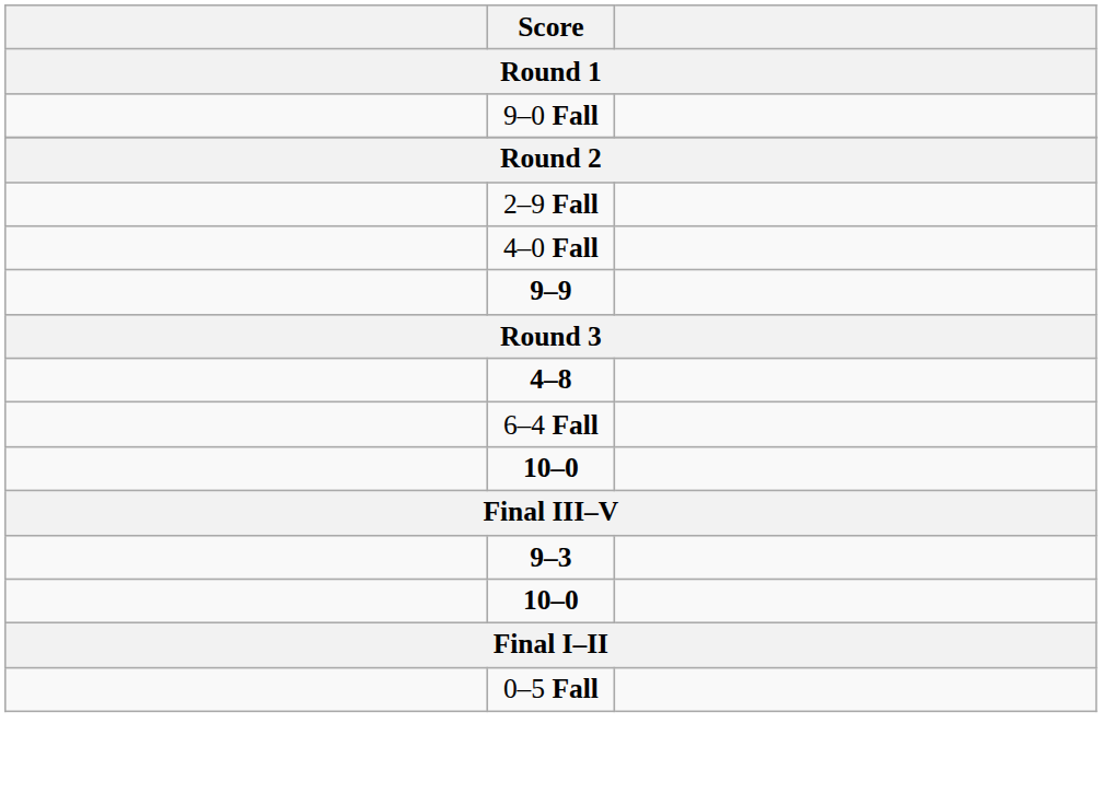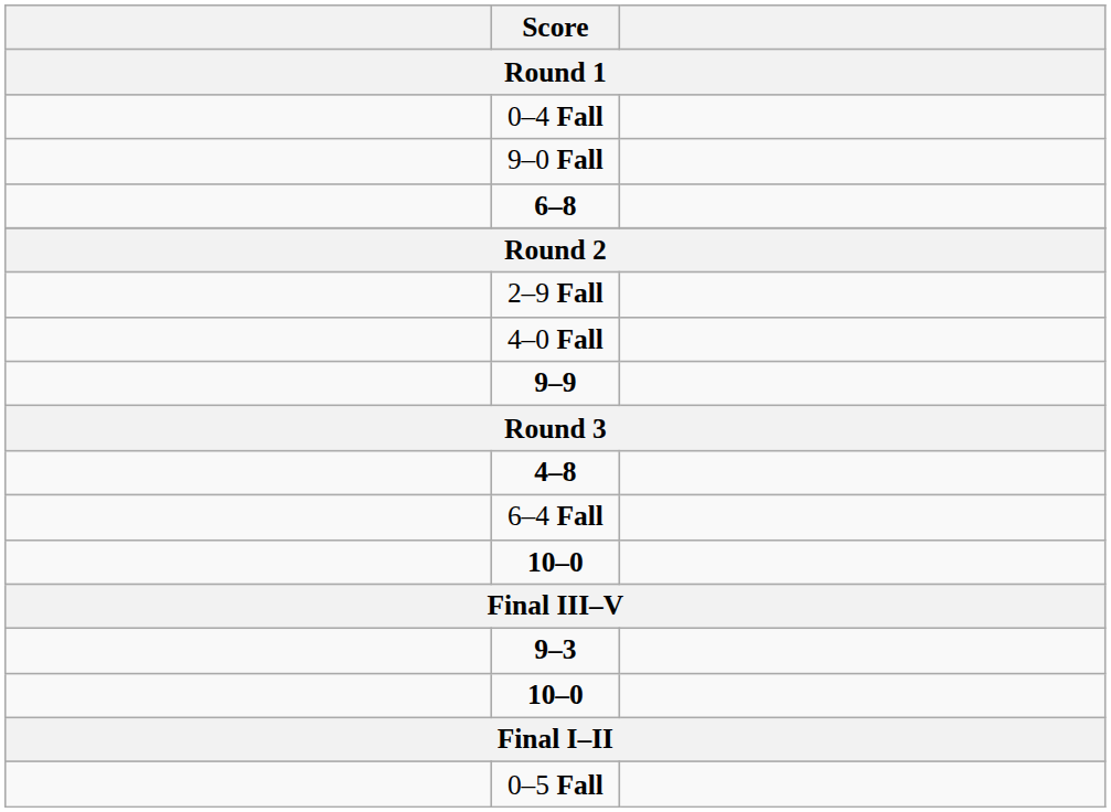+ row: 0–4 Fall
+ row: 6–8
